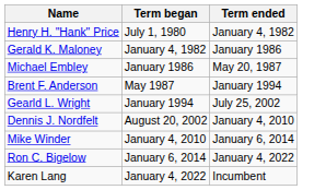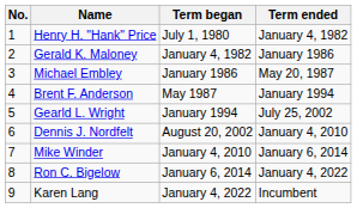+ column: No. | 1 | 2 | 3 | 4 | 5 | 6 | 7 | 8 | 9
